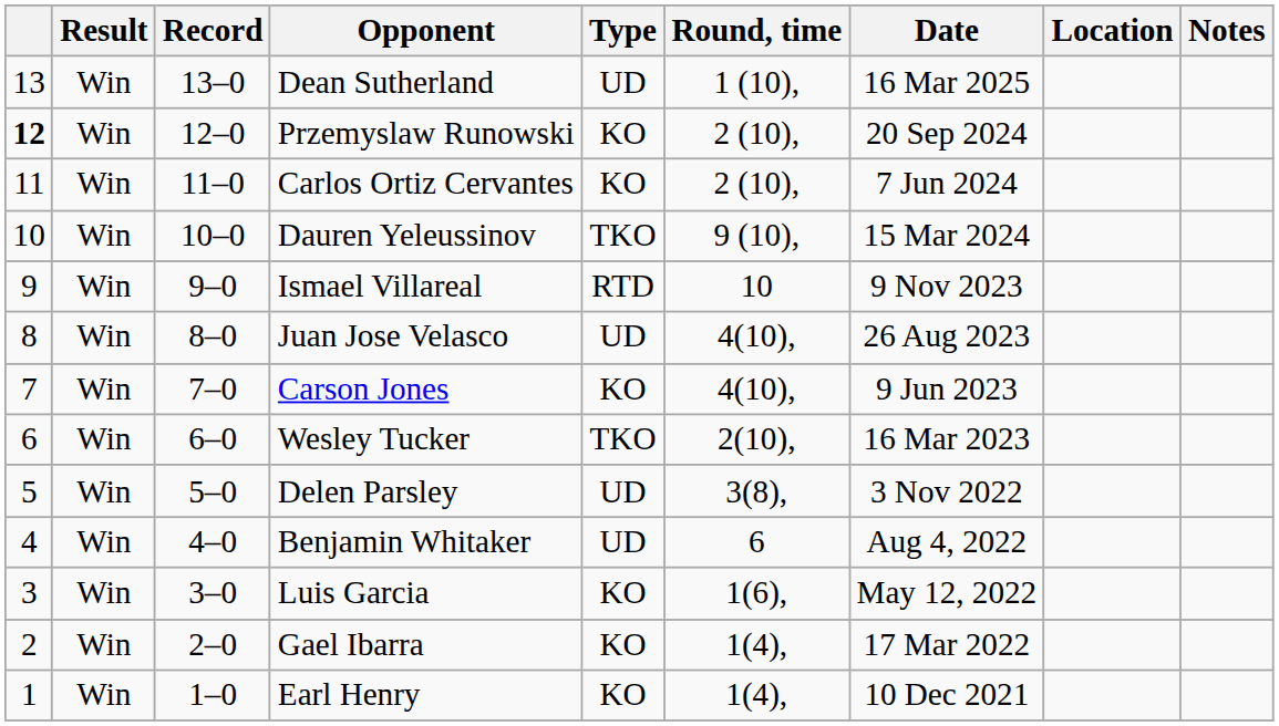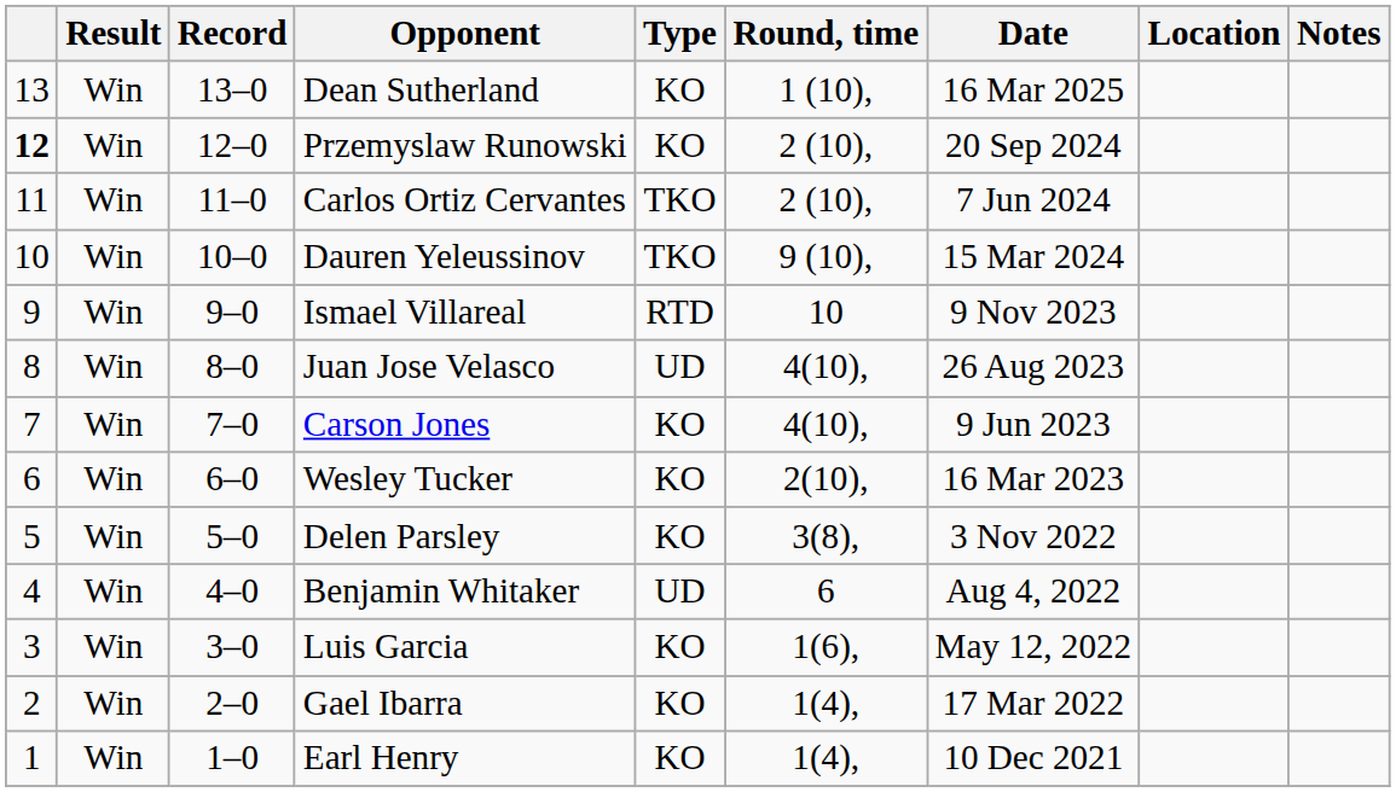Dean Sutherland | Type: UD -> KO
Carlos Ortiz Cervantes | Type: KO -> TKO
Wesley Tucker | Type: TKO -> KO
Delen Parsley | Type: UD -> KO
